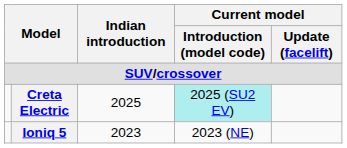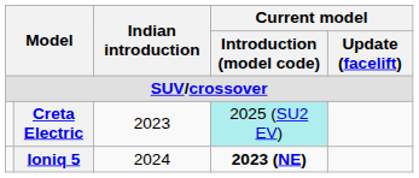Creta Electric | Indian introduction: 2025 -> 2023
Ioniq 5 | Indian introduction: 2023 -> 2024
Ioniq 5 | Current model / Introduction (model code): normal -> bold
